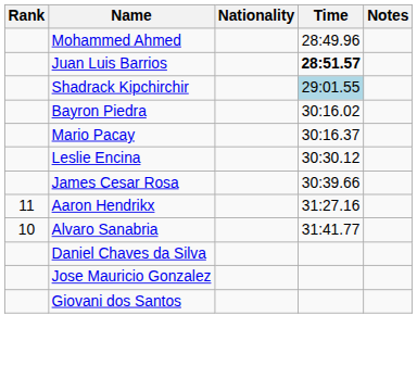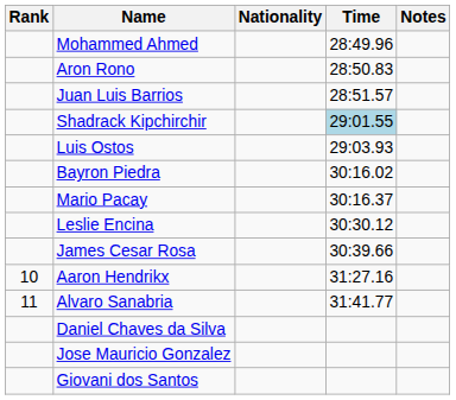+ row: Aron Rono | 28:50.83
Juan Luis Barrios | Time: bold -> normal
+ row: Luis Ostos | 29:03.93
Aaron Hendrikx | Rank: 11 -> 10
Alvaro Sanabria | Rank: 10 -> 11
